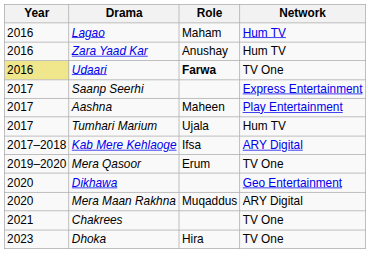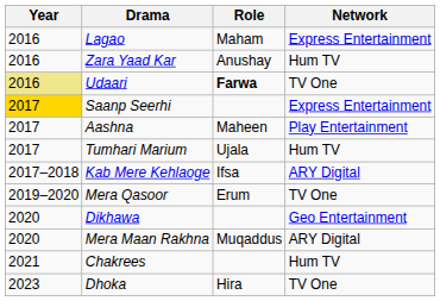Lagao | Network: Hum TV -> Express Entertainment
Saanp Seerhi | Year: no background -> gold background
Chakrees | Network: TV One -> Hum TV
